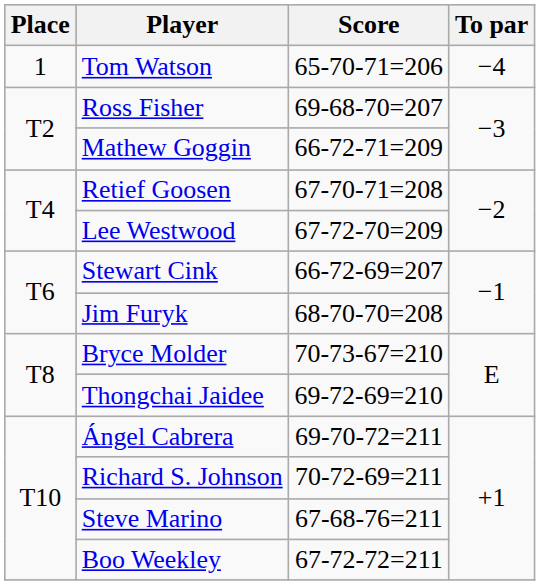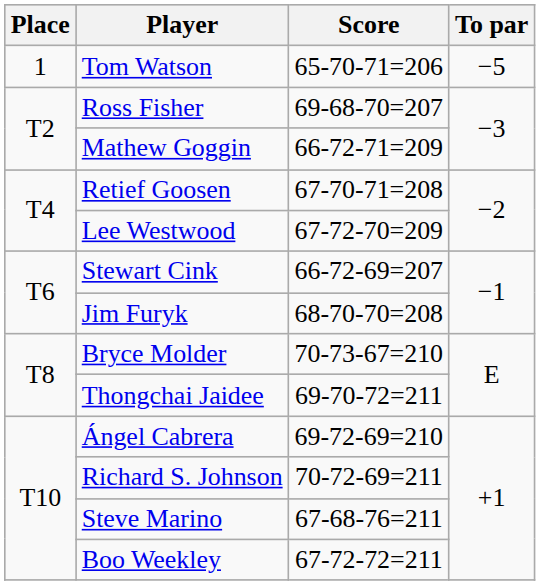Tom Watson | To par: −4 -> −5
Thongchai Jaidee | Score: 69-72-69=210 -> 69-70-72=211
Ángel Cabrera | Score: 69-70-72=211 -> 69-72-69=210
